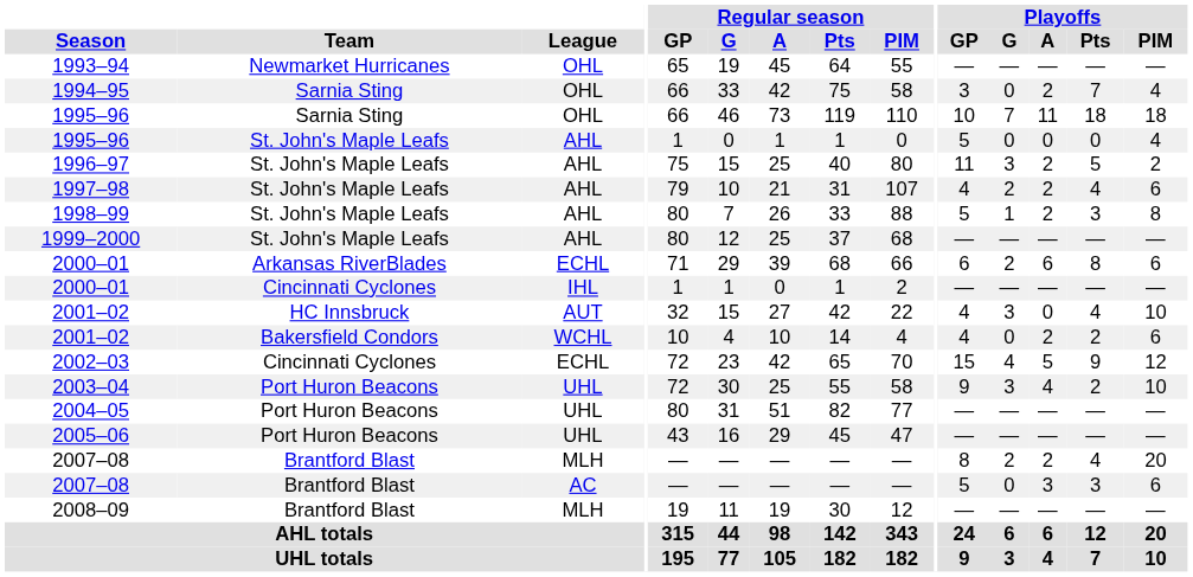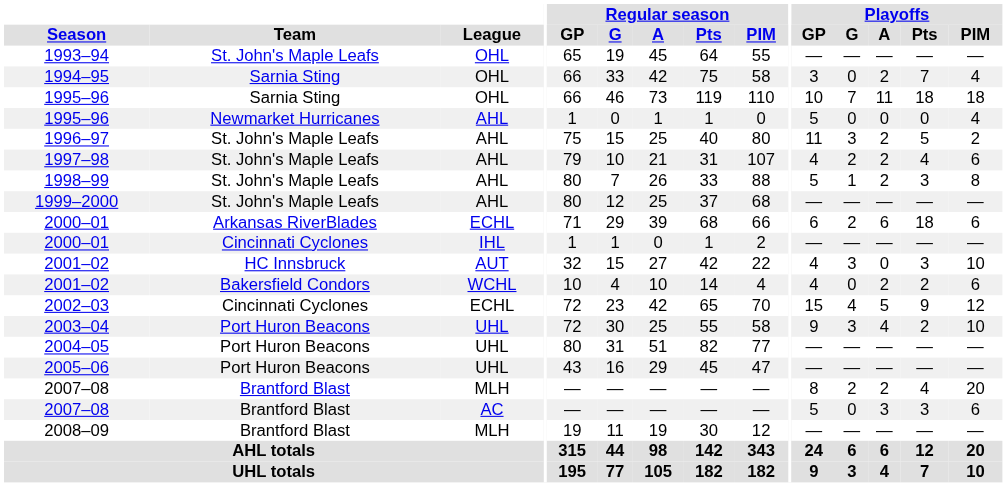1993–94 | Team: Newmarket Hurricanes -> St. John's Maple Leafs
1995–96 / AHL | Team: St. John's Maple Leafs -> Newmarket Hurricanes
2000–01 / ECHL | Playoffs / Pts: 8 -> 18
2001–02 / AUT | Playoffs / Pts: 4 -> 3
